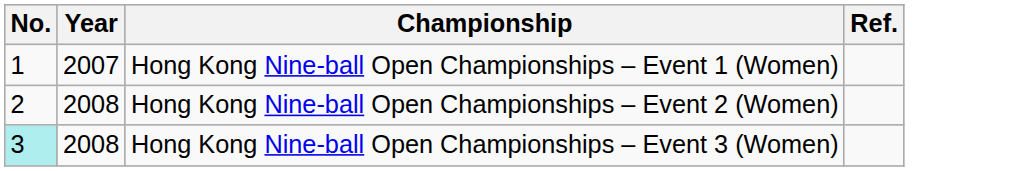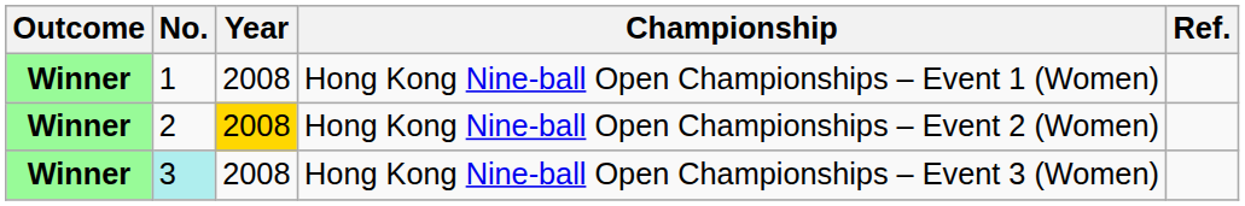+ column: Outcome | Winner | Winner | Winner
Hong Kong Nine-ball Open Championships – Event 1 (Women) | Year: 2007 -> 2008
Hong Kong Nine-ball Open Championships – Event 2 (Women) | Year: no background -> gold background
